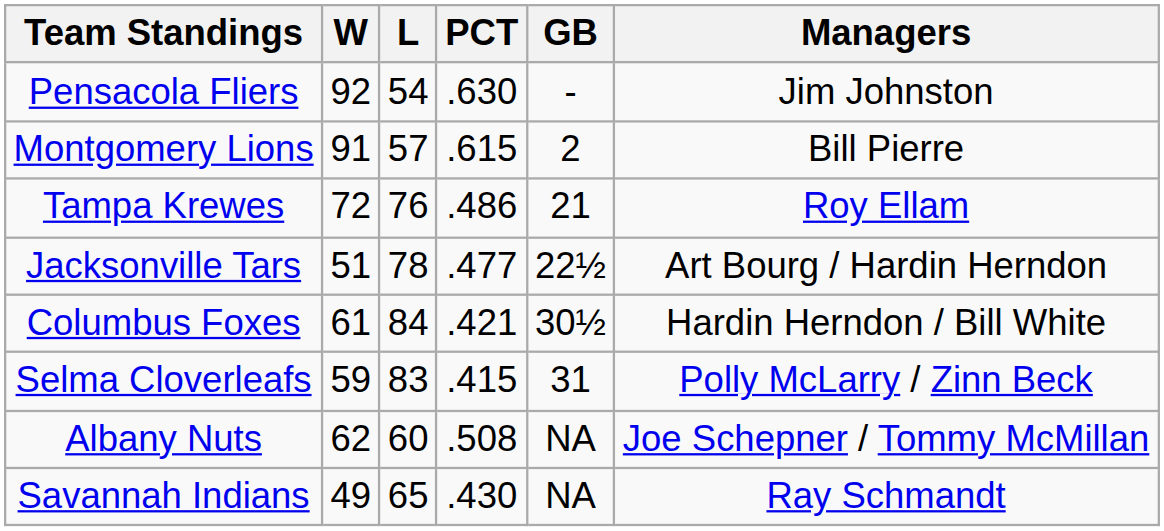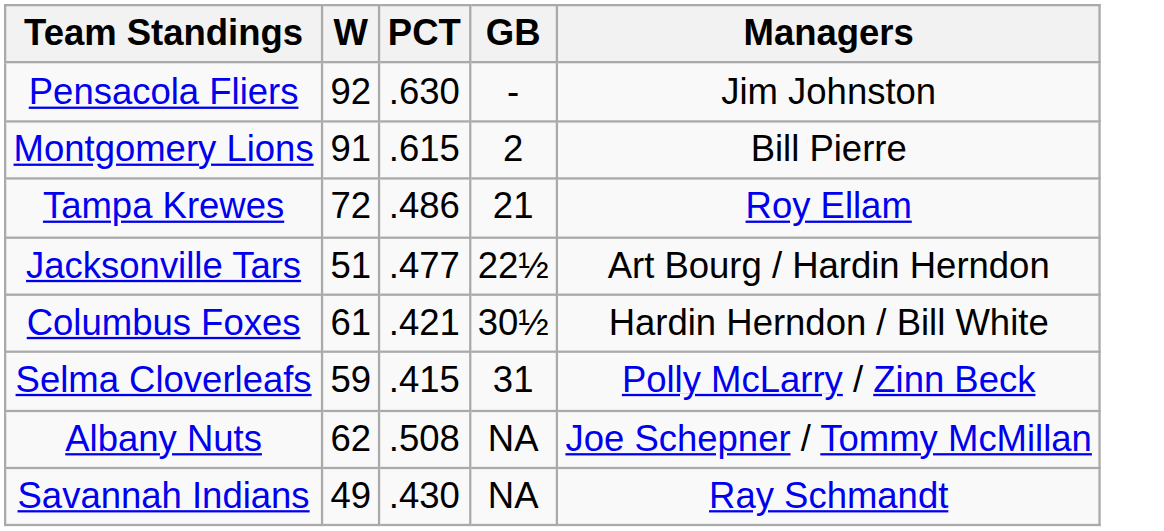- column: L | 54 | 57 | 76 | 78 | 84 | 83 | 60 | 65
